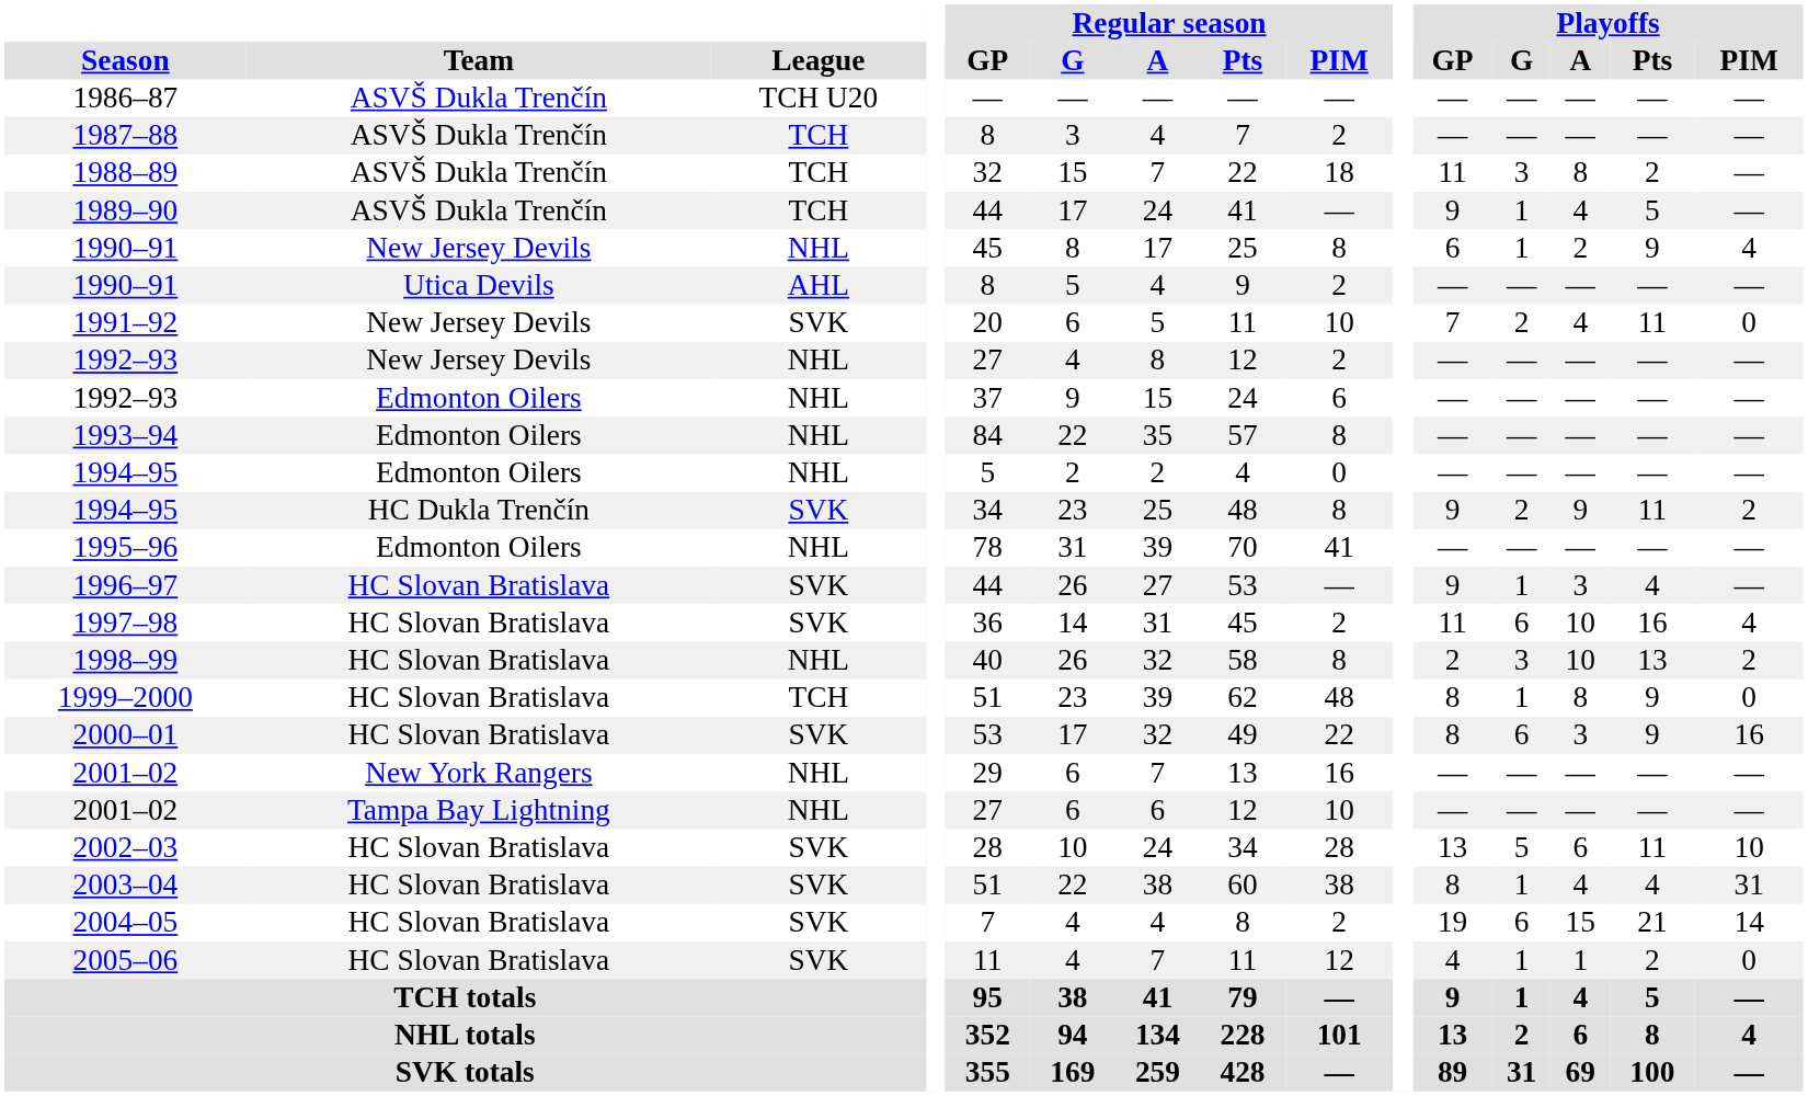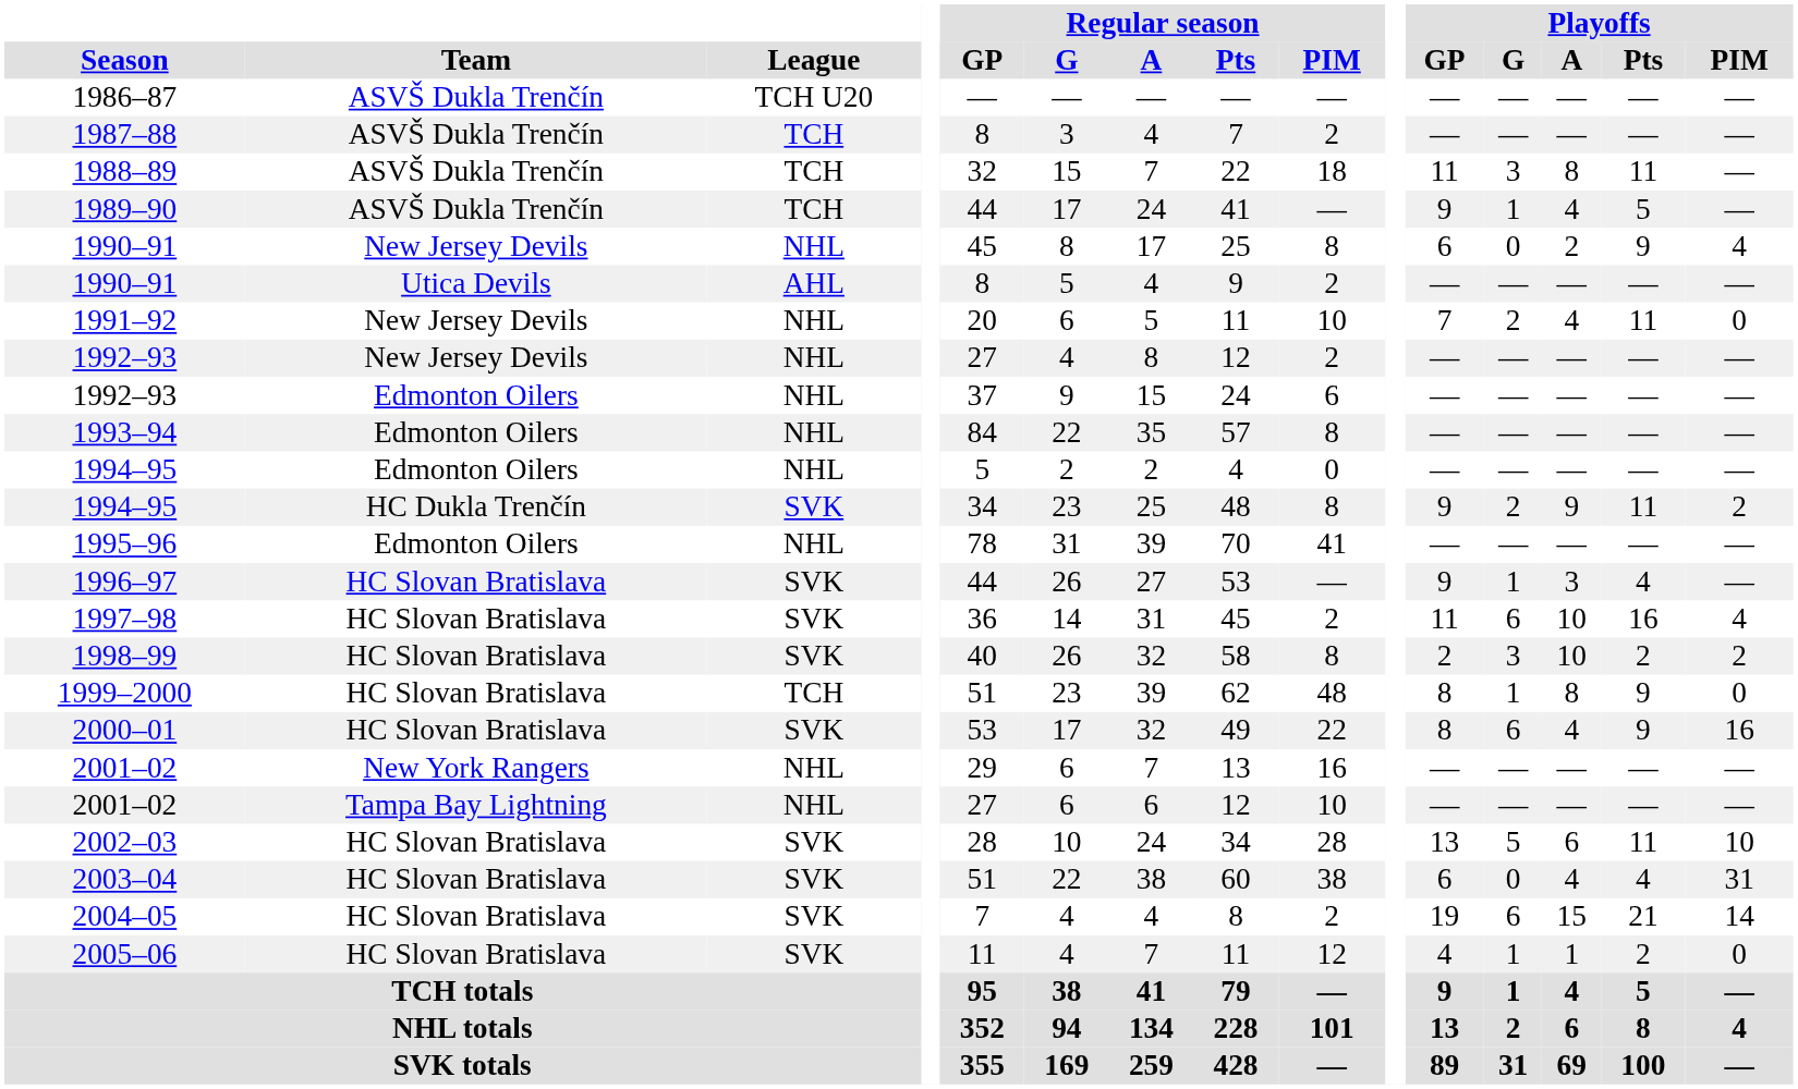1988–89 | Playoffs / Pts: 2 -> 11
1990–91 / New Jersey Devils | Playoffs / G: 1 -> 0
1991–92 | League: SVK -> NHL
1998–99 | League: NHL -> SVK
1998–99 | Playoffs / Pts: 13 -> 2
2000–01 | Playoffs / A: 3 -> 4
2003–04 | Playoffs / GP: 8 -> 6
2003–04 | Playoffs / G: 1 -> 0
